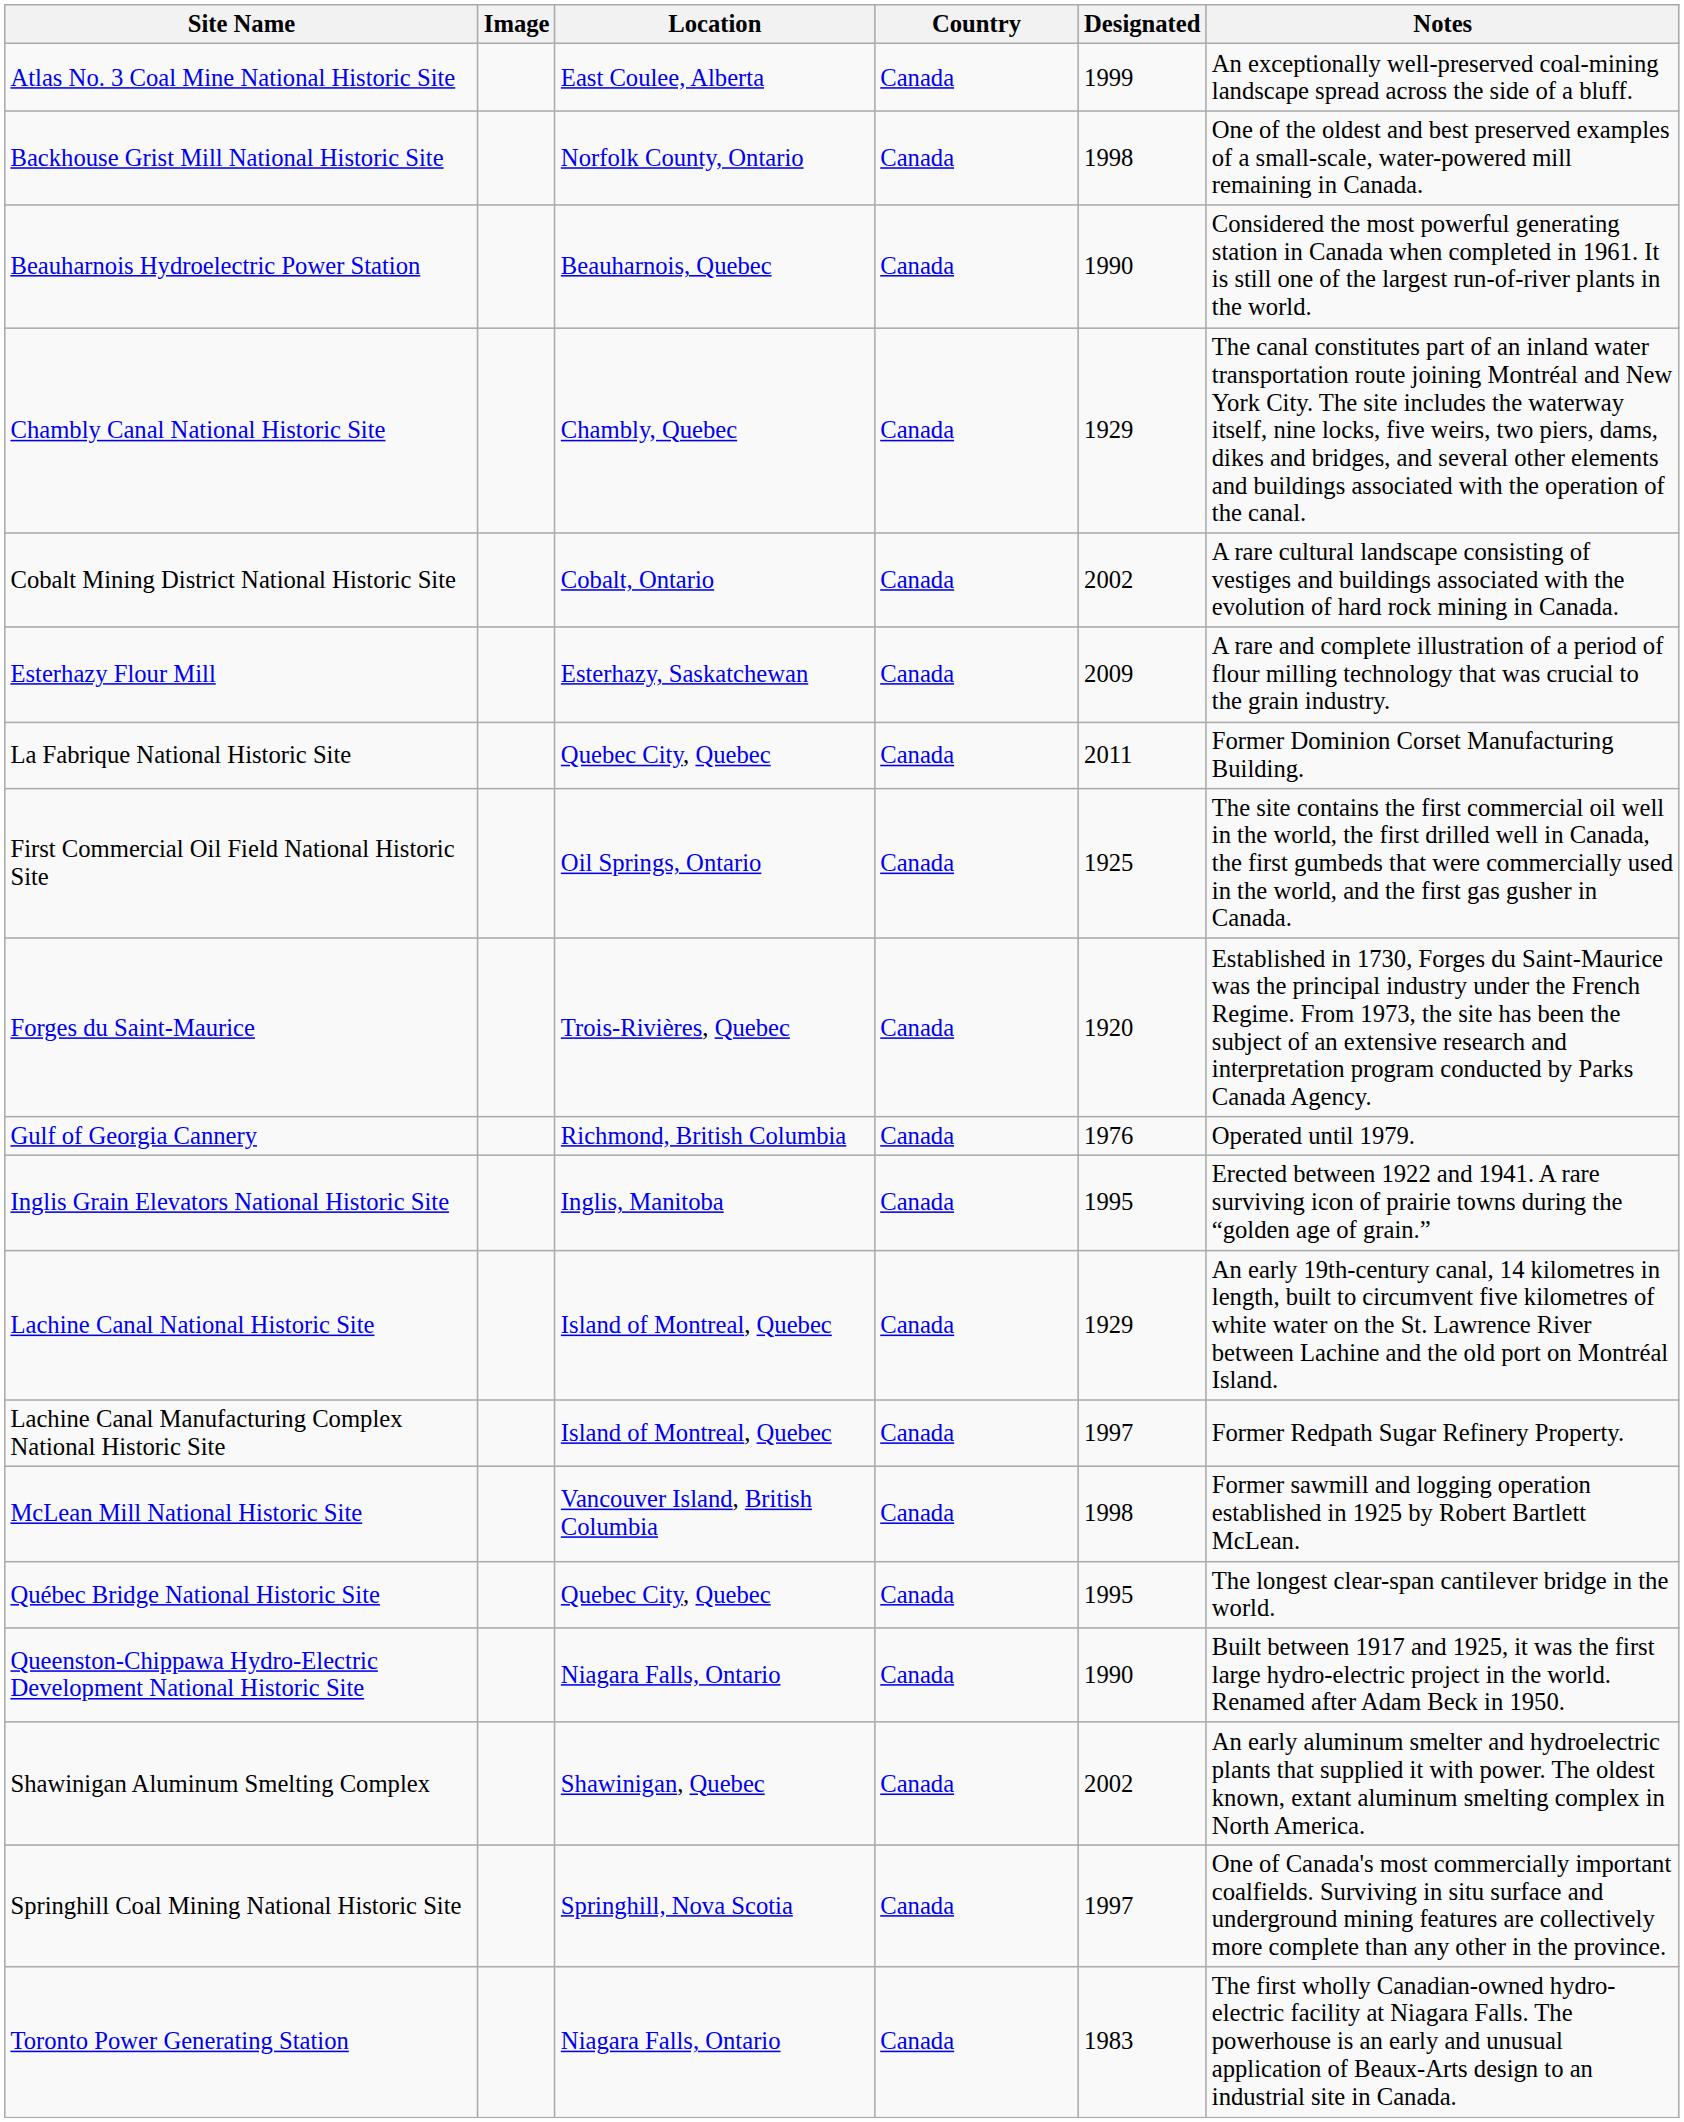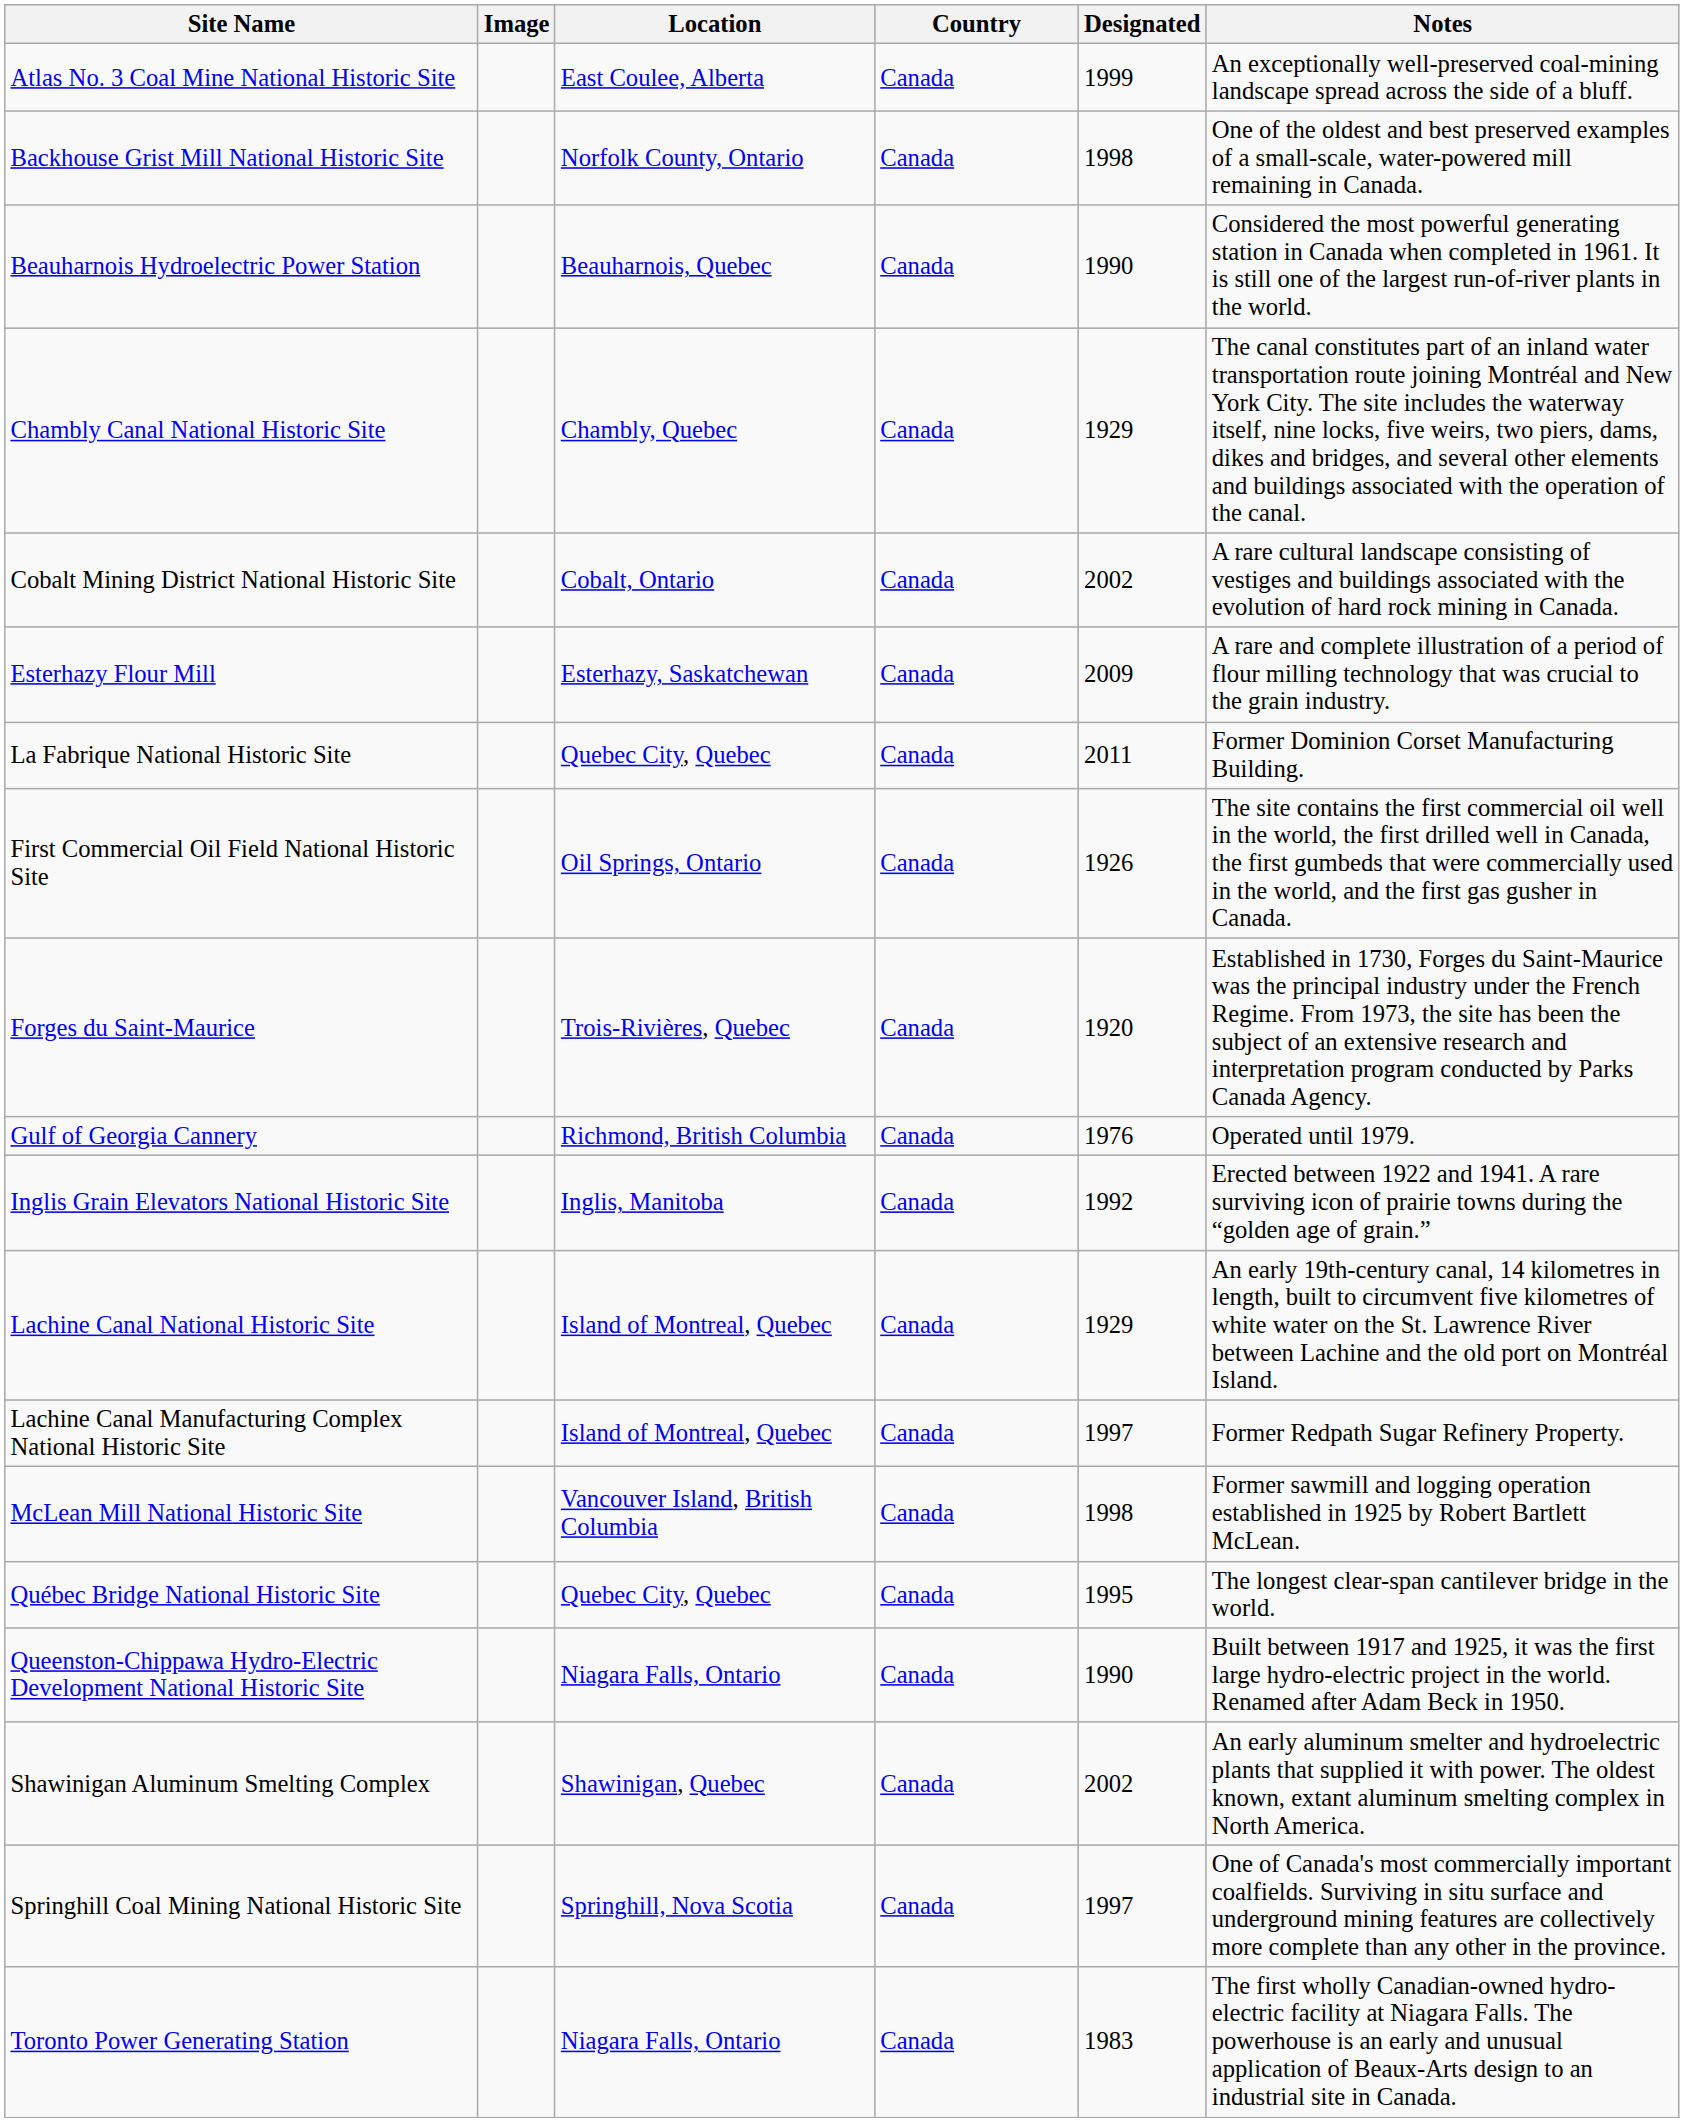First Commercial Oil Field National Historic Site | Designated: 1925 -> 1926
Inglis Grain Elevators National Historic Site | Designated: 1995 -> 1992
